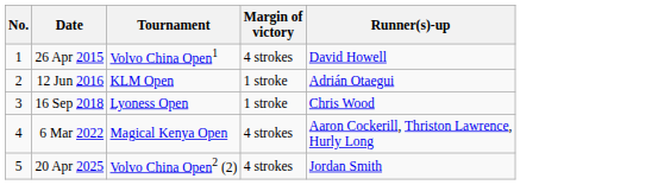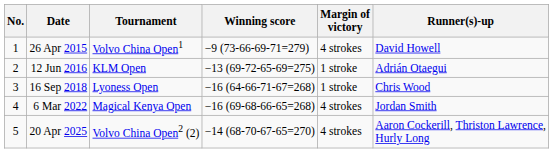+ column: Winning score | −9 (73-66-69-71=279) | −13 (69-72-65-69=275) | −16 (64-66-71-67=268) | −16 (69-68-66-65=268) | −14 (68-70-67-65=270)
6 Mar 2022 | Runner(s)-up: Aaron Cockerill, Thriston Lawrence, Hurly Long -> Jordan Smith
20 Apr 2025 | Runner(s)-up: Jordan Smith -> Aaron Cockerill, Thriston Lawrence, Hurly Long
